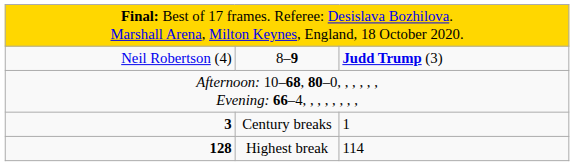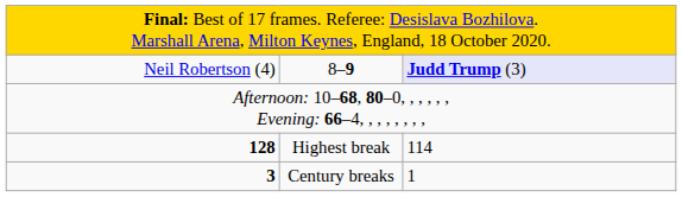Neil Robertson (4) | column 3: no background -> lavender background
rows swapped: 128 <-> 3
